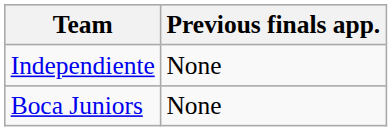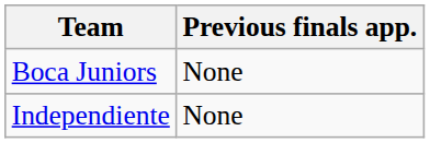rows swapped: Boca Juniors <-> Independiente
